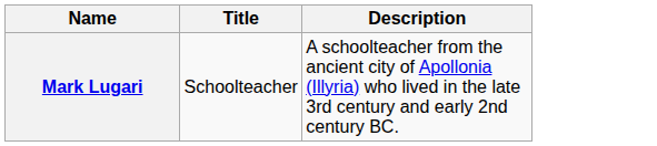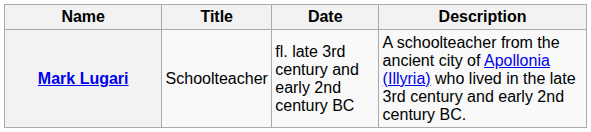+ column: Date | fl. late 3rd century and early 2nd century BC
